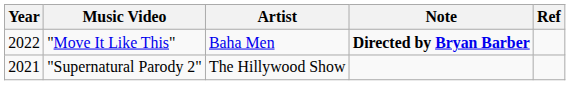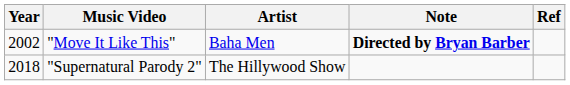"Move It Like This" | Year: 2022 -> 2002
"Supernatural Parody 2" | Year: 2021 -> 2018
